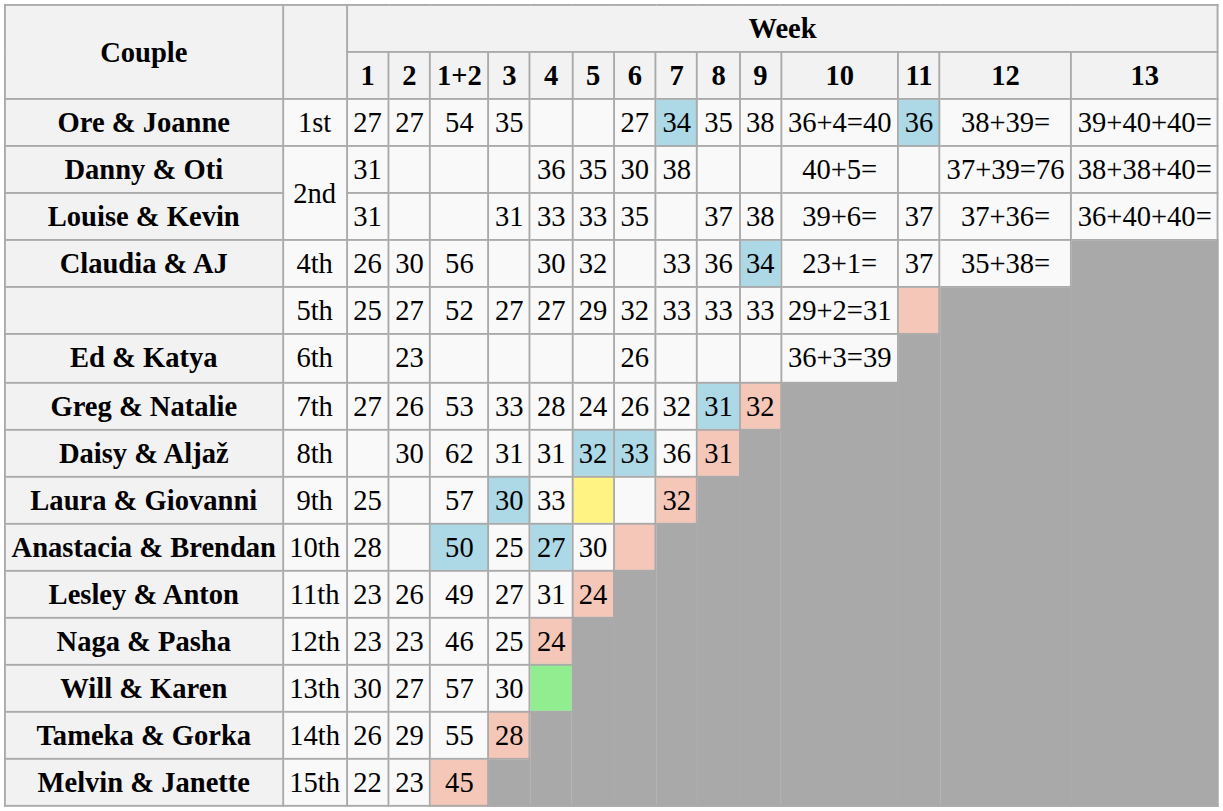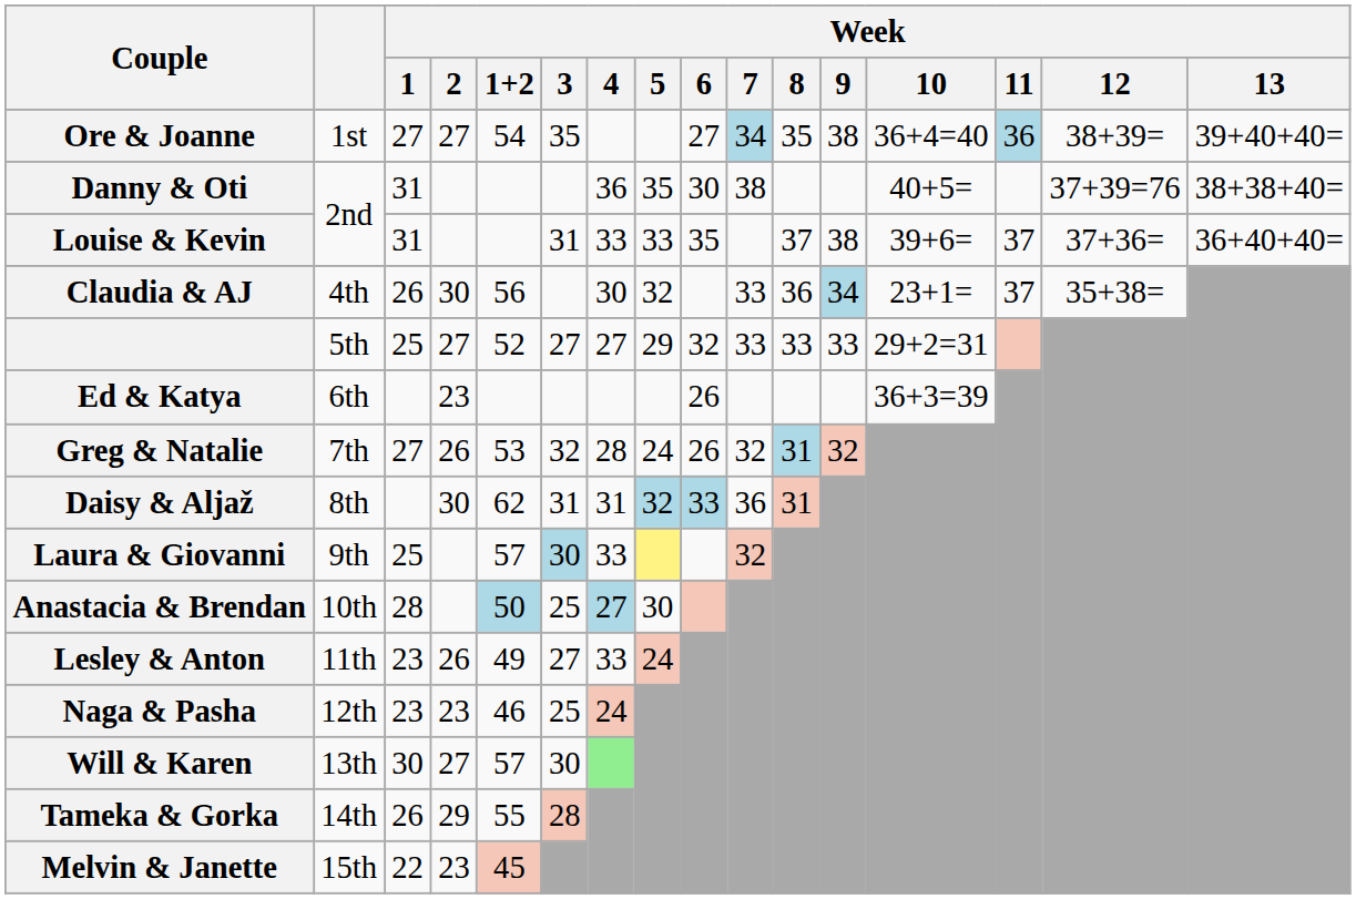Greg & Natalie | Week / 3: 33 -> 32
Lesley & Anton | Week / 4: 31 -> 33
